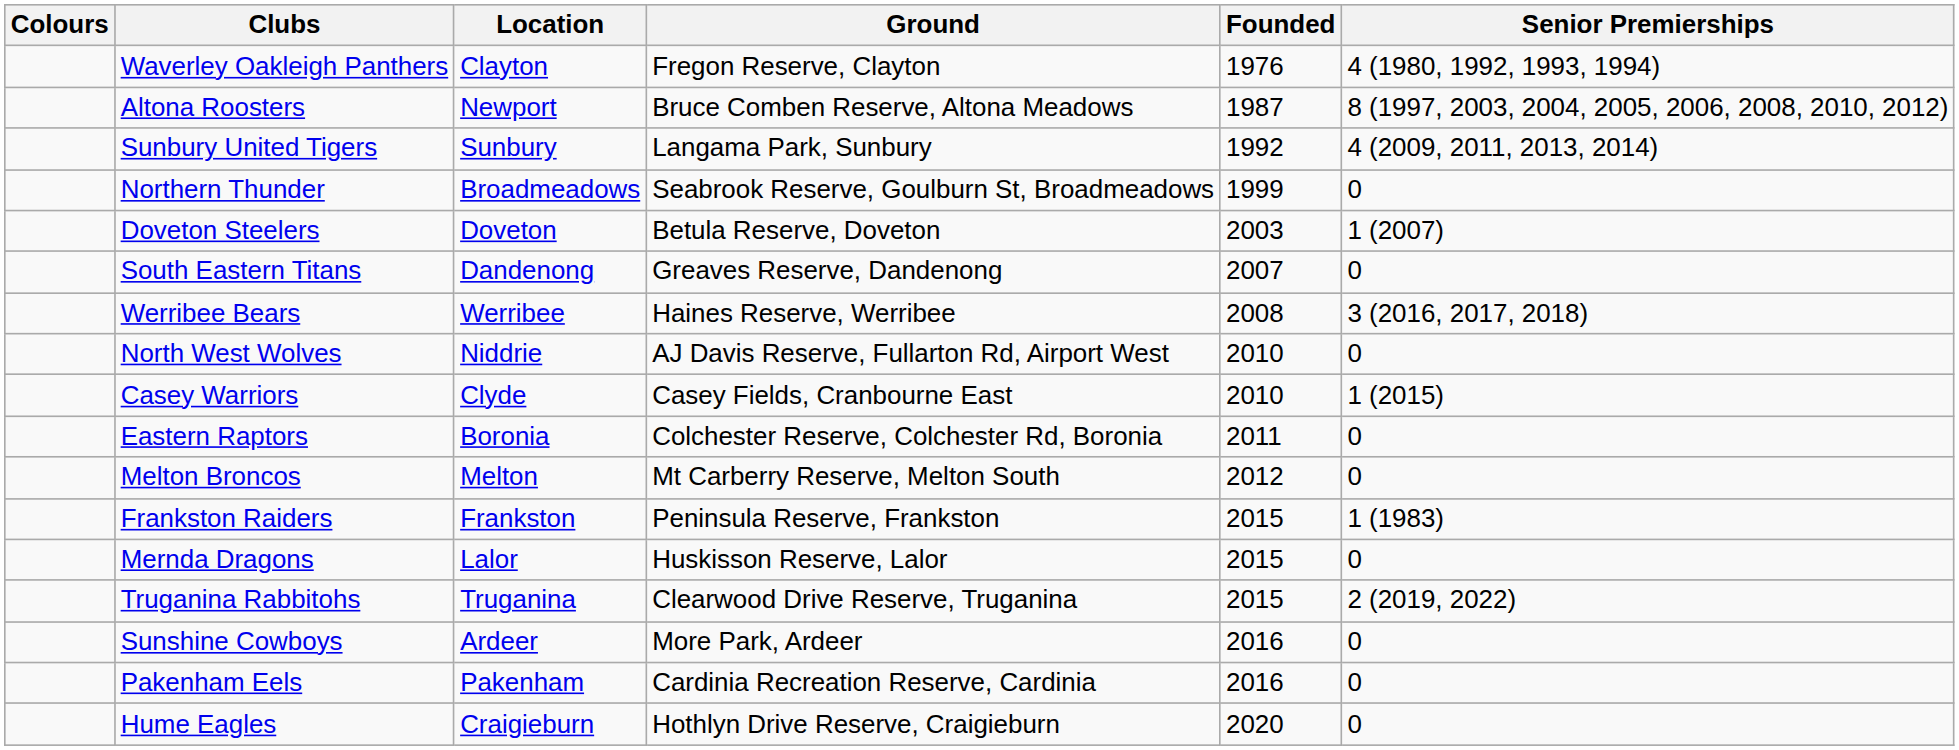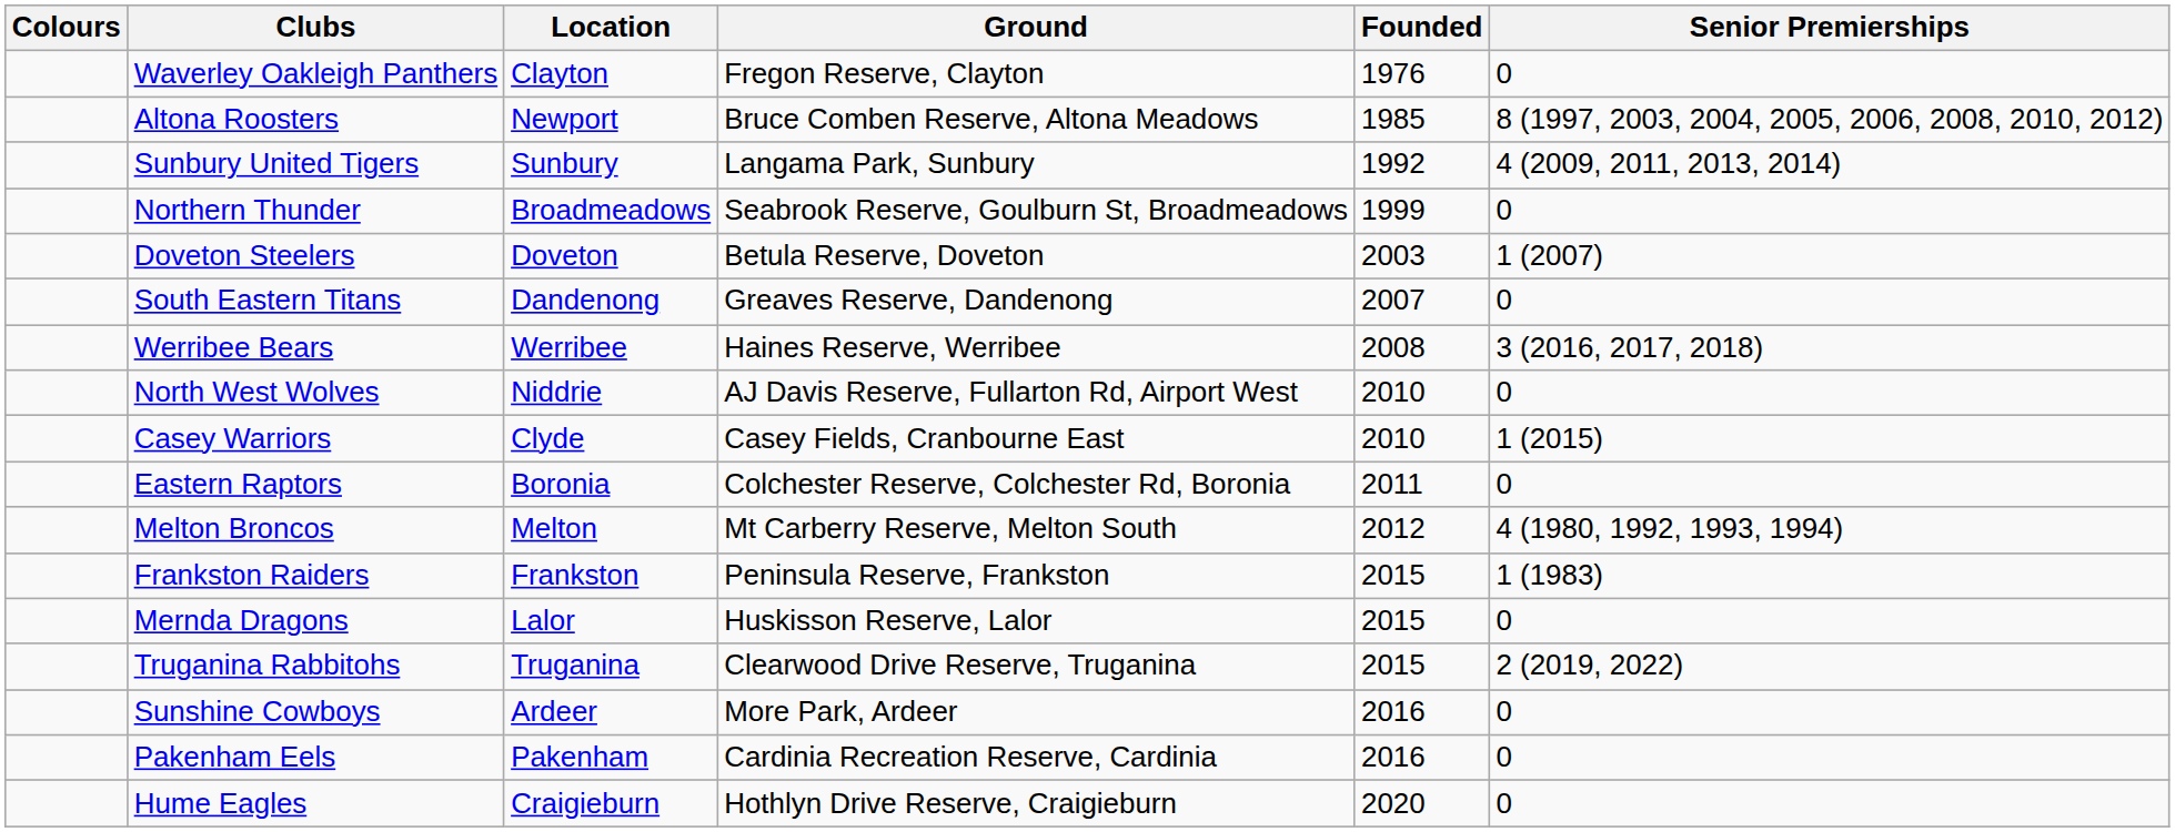Waverley Oakleigh Panthers | Senior Premierships: 4 (1980, 1992, 1993, 1994) -> 0
Altona Roosters | Founded: 1987 -> 1985
Melton Broncos | Senior Premierships: 0 -> 4 (1980, 1992, 1993, 1994)
